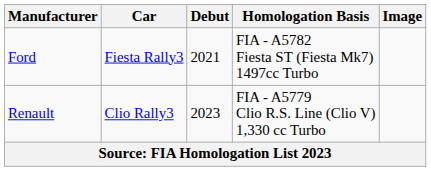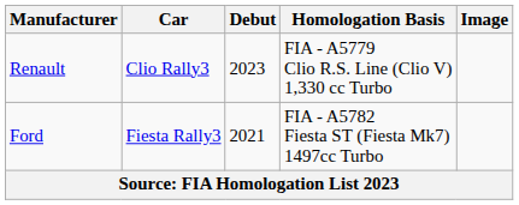rows swapped: Ford <-> Renault
